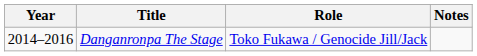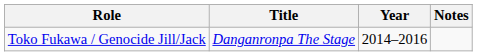columns swapped: Year <-> Role
